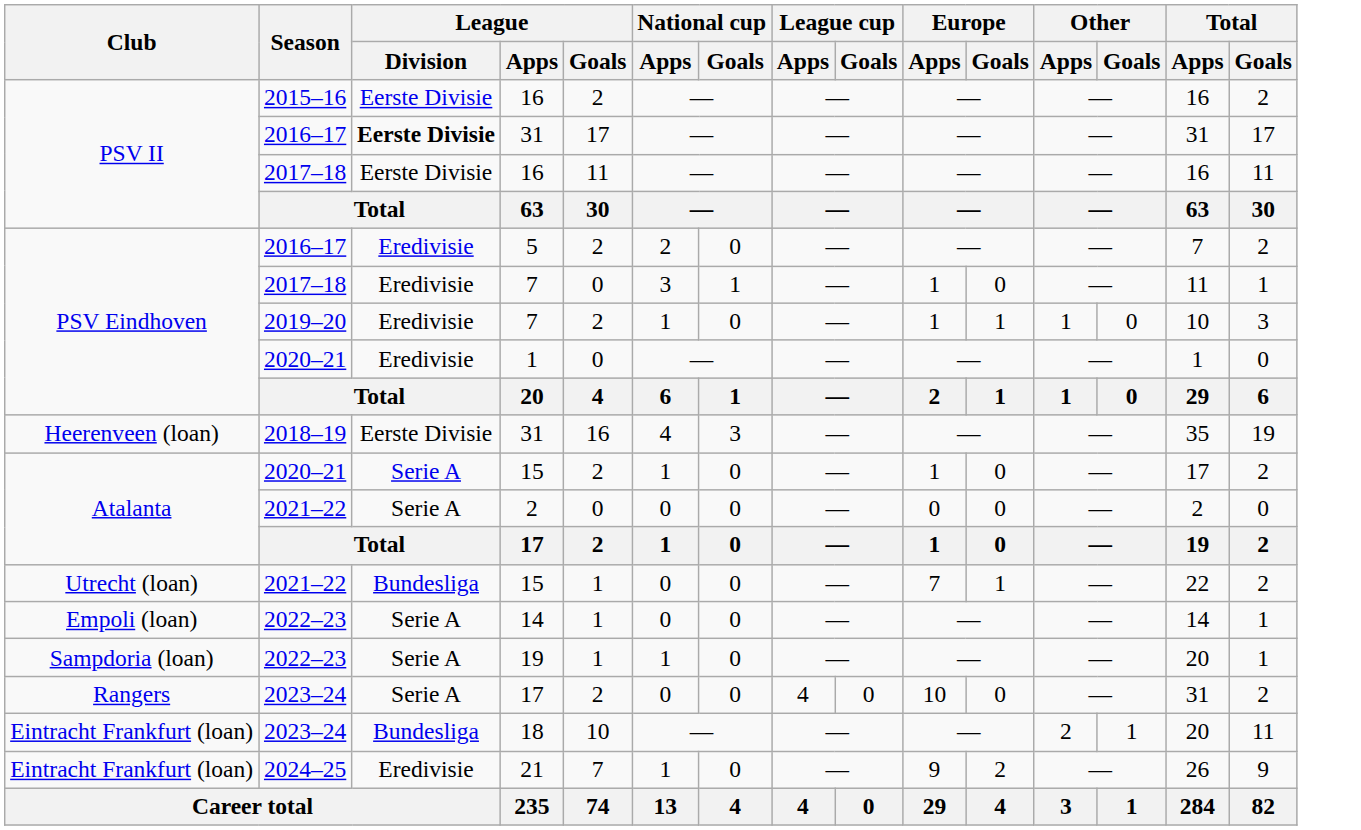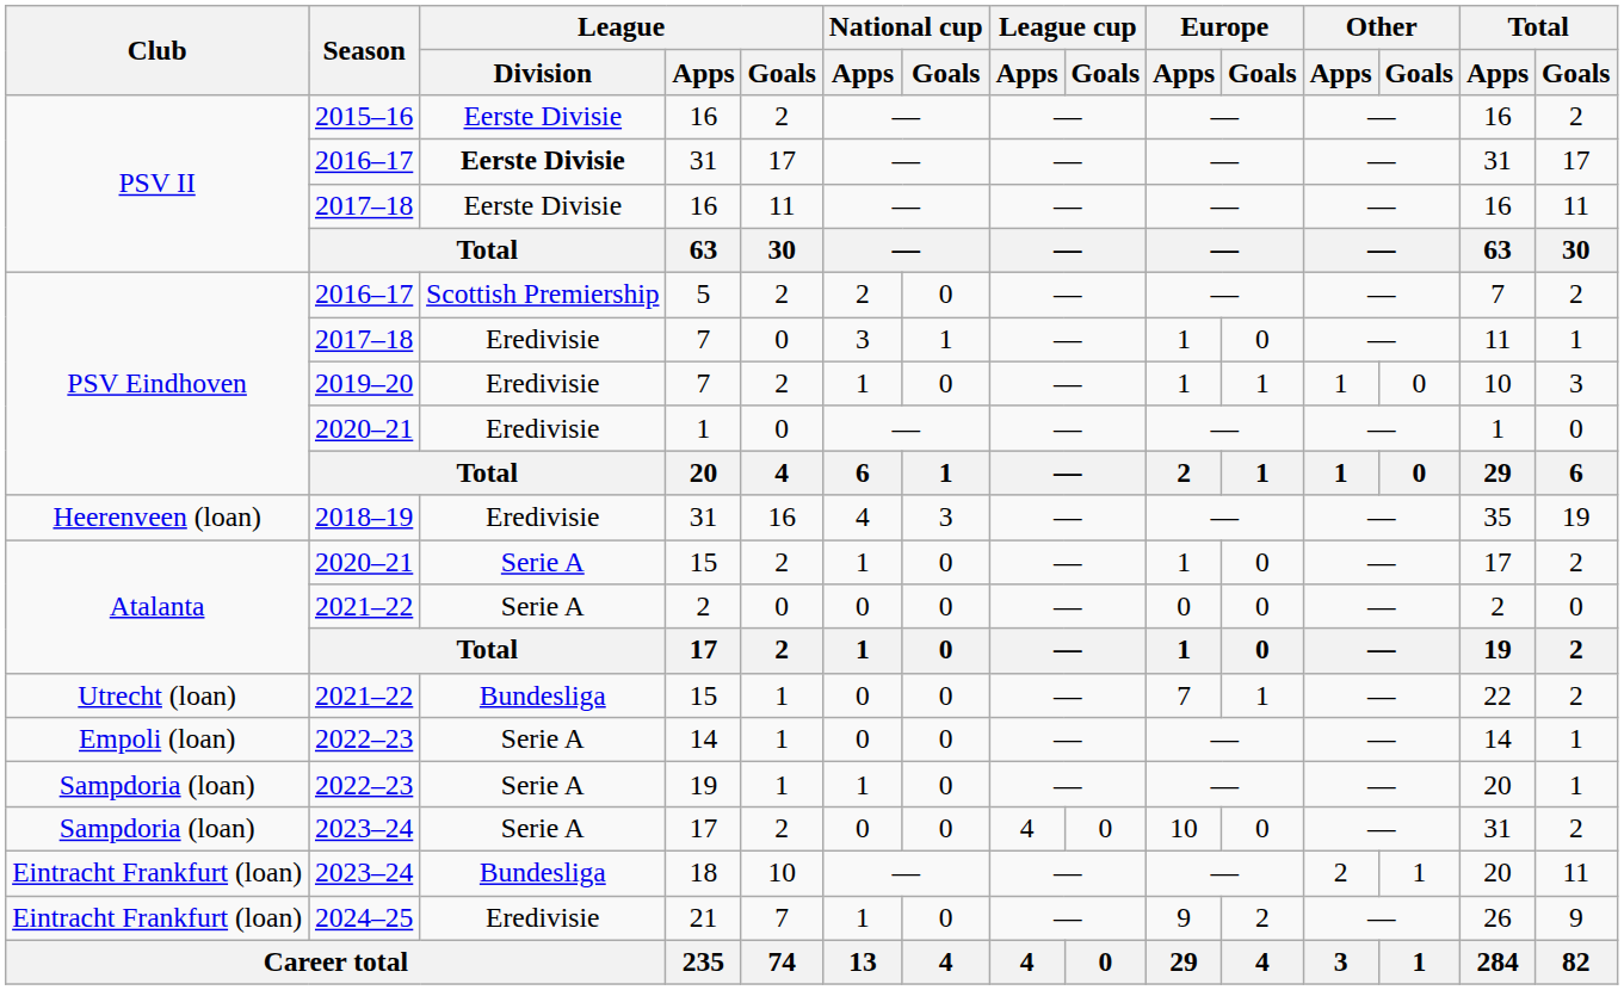5 | League / Division: Eredivisie -> Scottish Premiership
2018–19 / 31 | League / Division: Eerste Divisie -> Eredivisie
2023–24 / 17 | Club: Rangers -> Sampdoria (loan)
